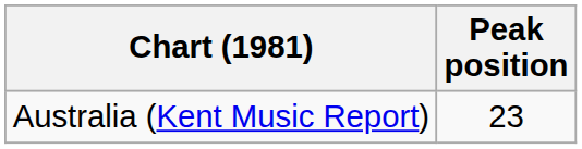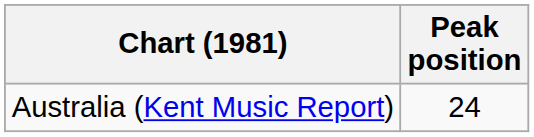Australia (Kent Music Report) | Peak position: 23 -> 24
